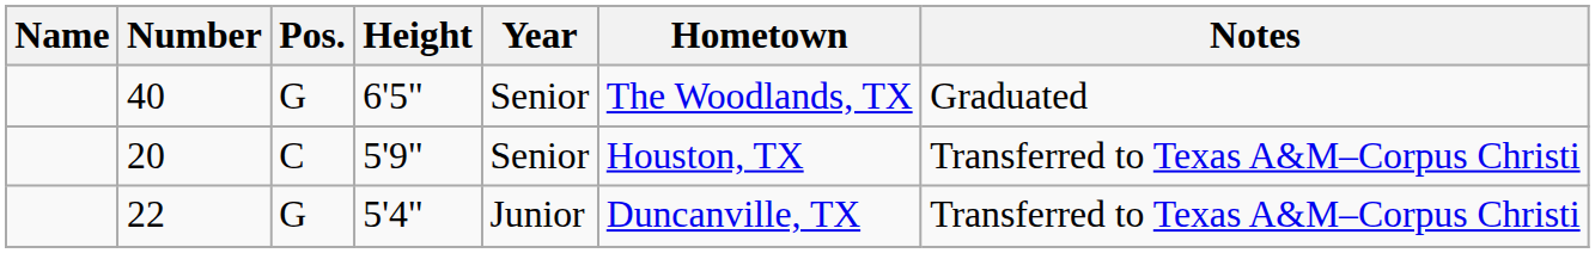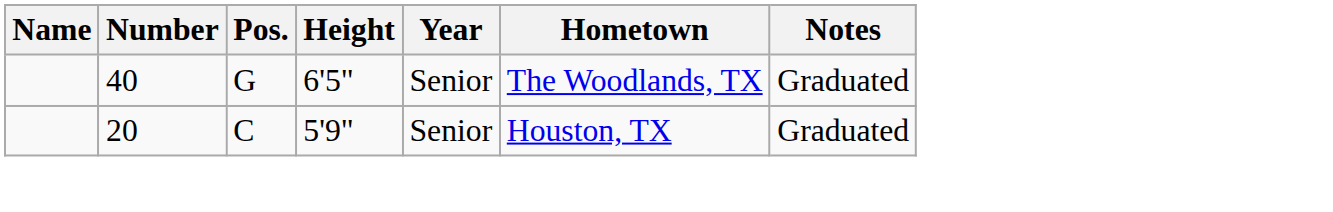20 | Notes: Transferred to Texas A&M–Corpus Christi -> Graduated
- row: 22 | G | 5'4" | Junior | Duncanville, TX | Transferred to Texas A&M–Corpus Christi
